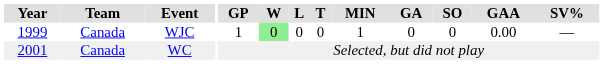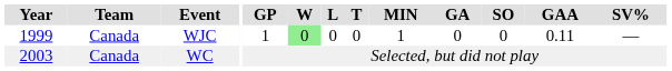WJC | GAA: 0.00 -> 0.11
WC | Year: 2001 -> 2003
